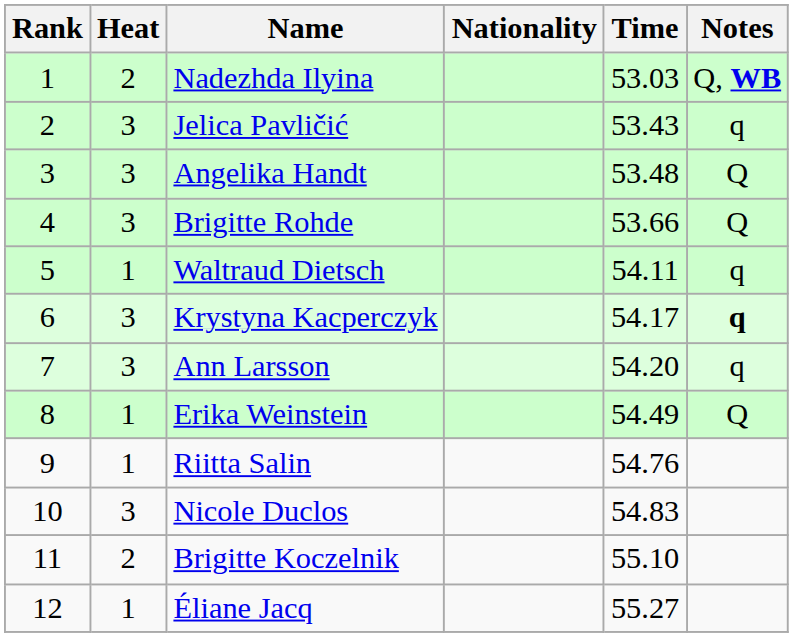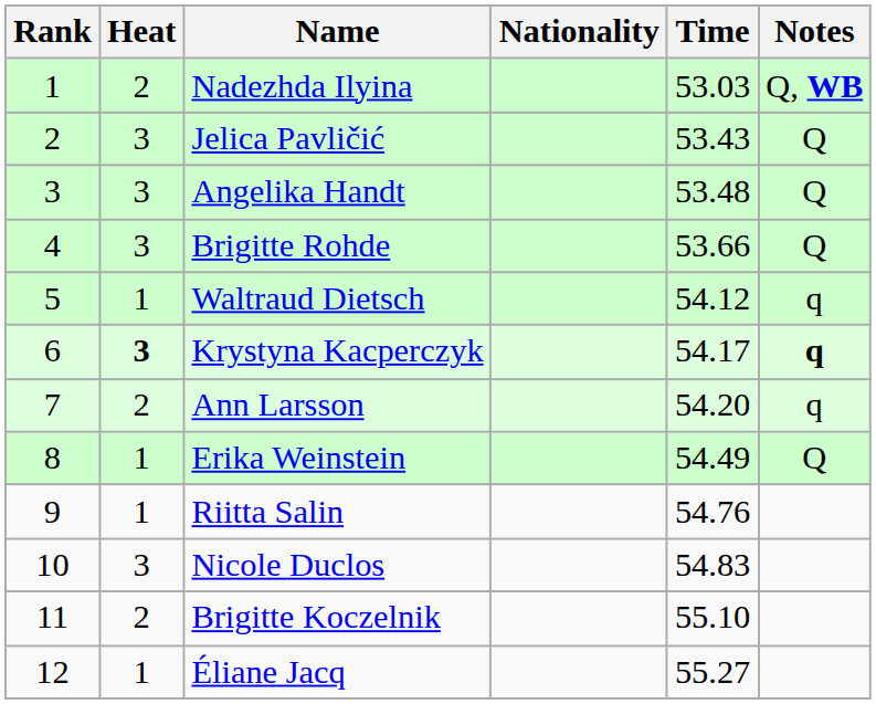Jelica Pavličić | Notes: q -> Q
Waltraud Dietsch | Time: 54.11 -> 54.12
Krystyna Kacperczyk | Heat: normal -> bold
Ann Larsson | Heat: 3 -> 2
